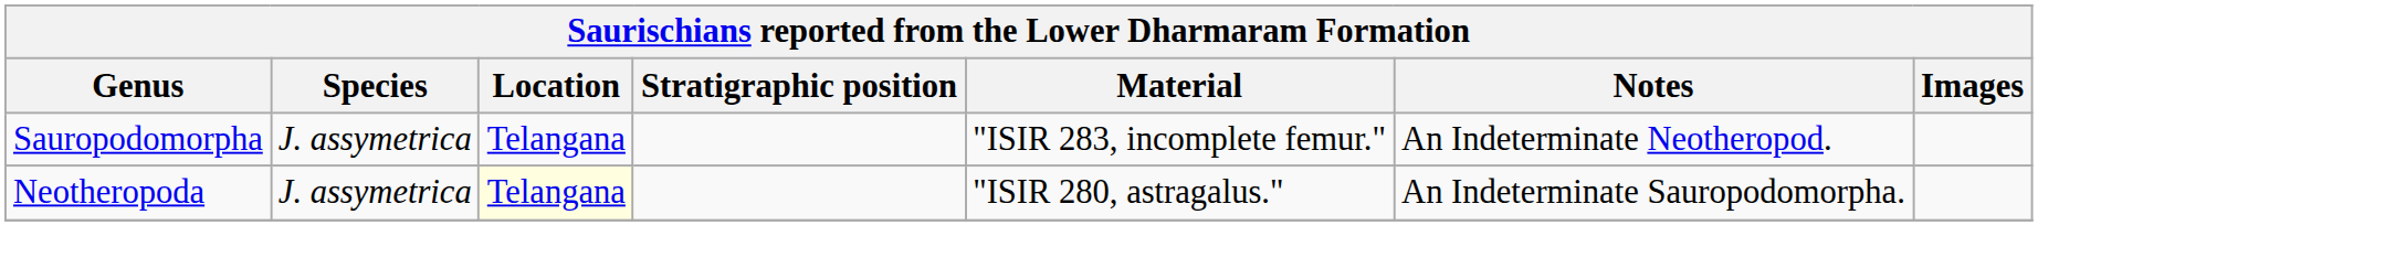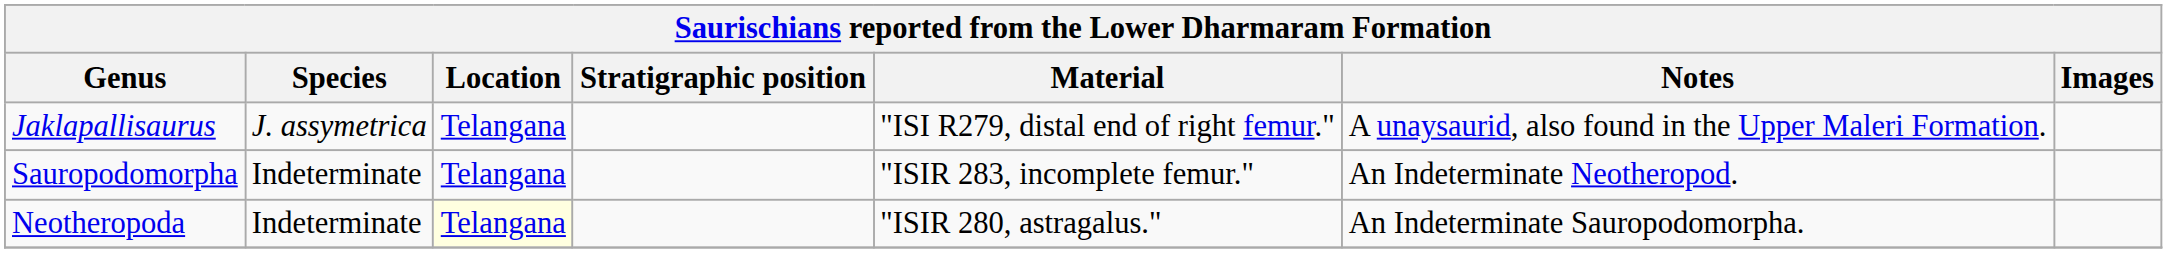+ row: Jaklapallisaurus | J. assymetrica | Telangana | "ISI R279, distal end of right femur." | A unaysaurid, also found in the Upper Maleri Formation.
Sauropodomorpha | Species: J. assymetrica -> Indeterminate
Neotheropoda | Species: J. assymetrica -> Indeterminate
